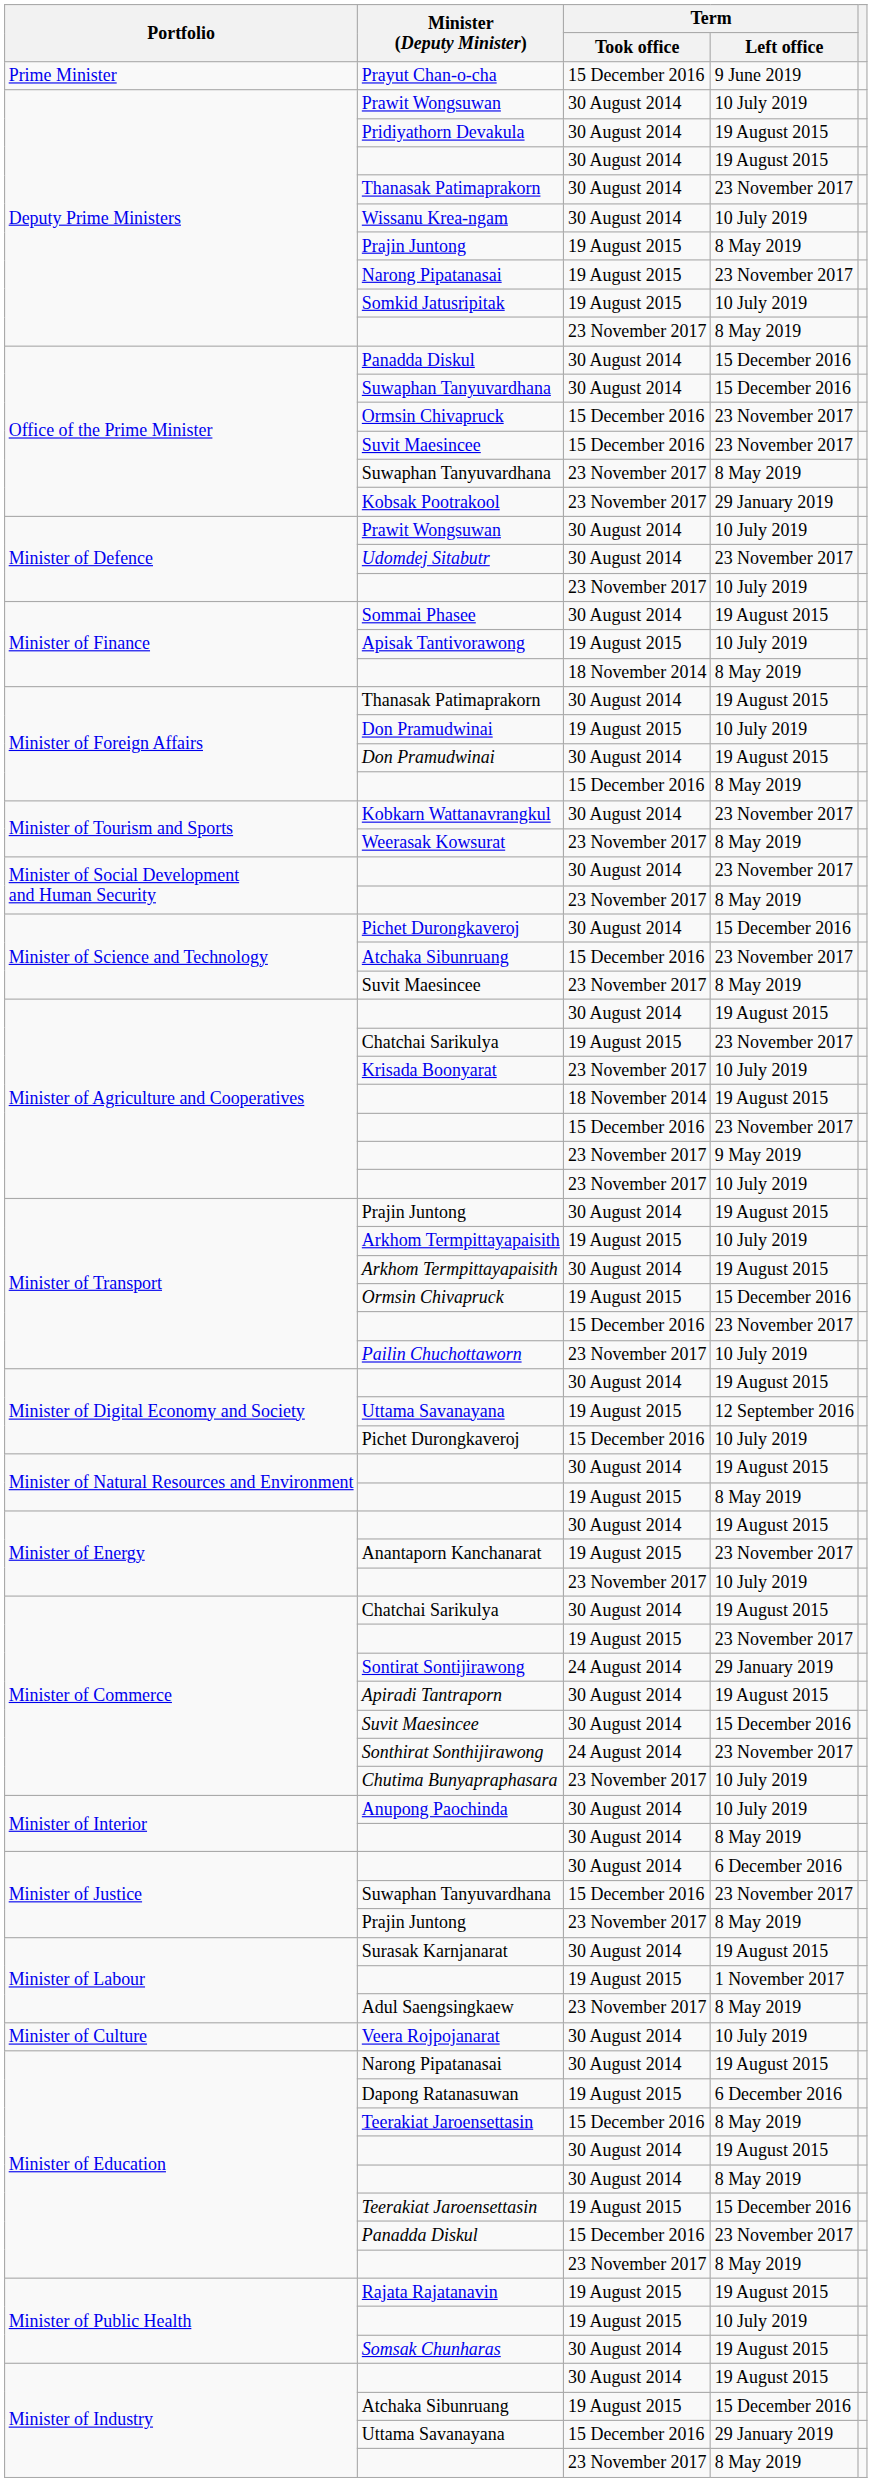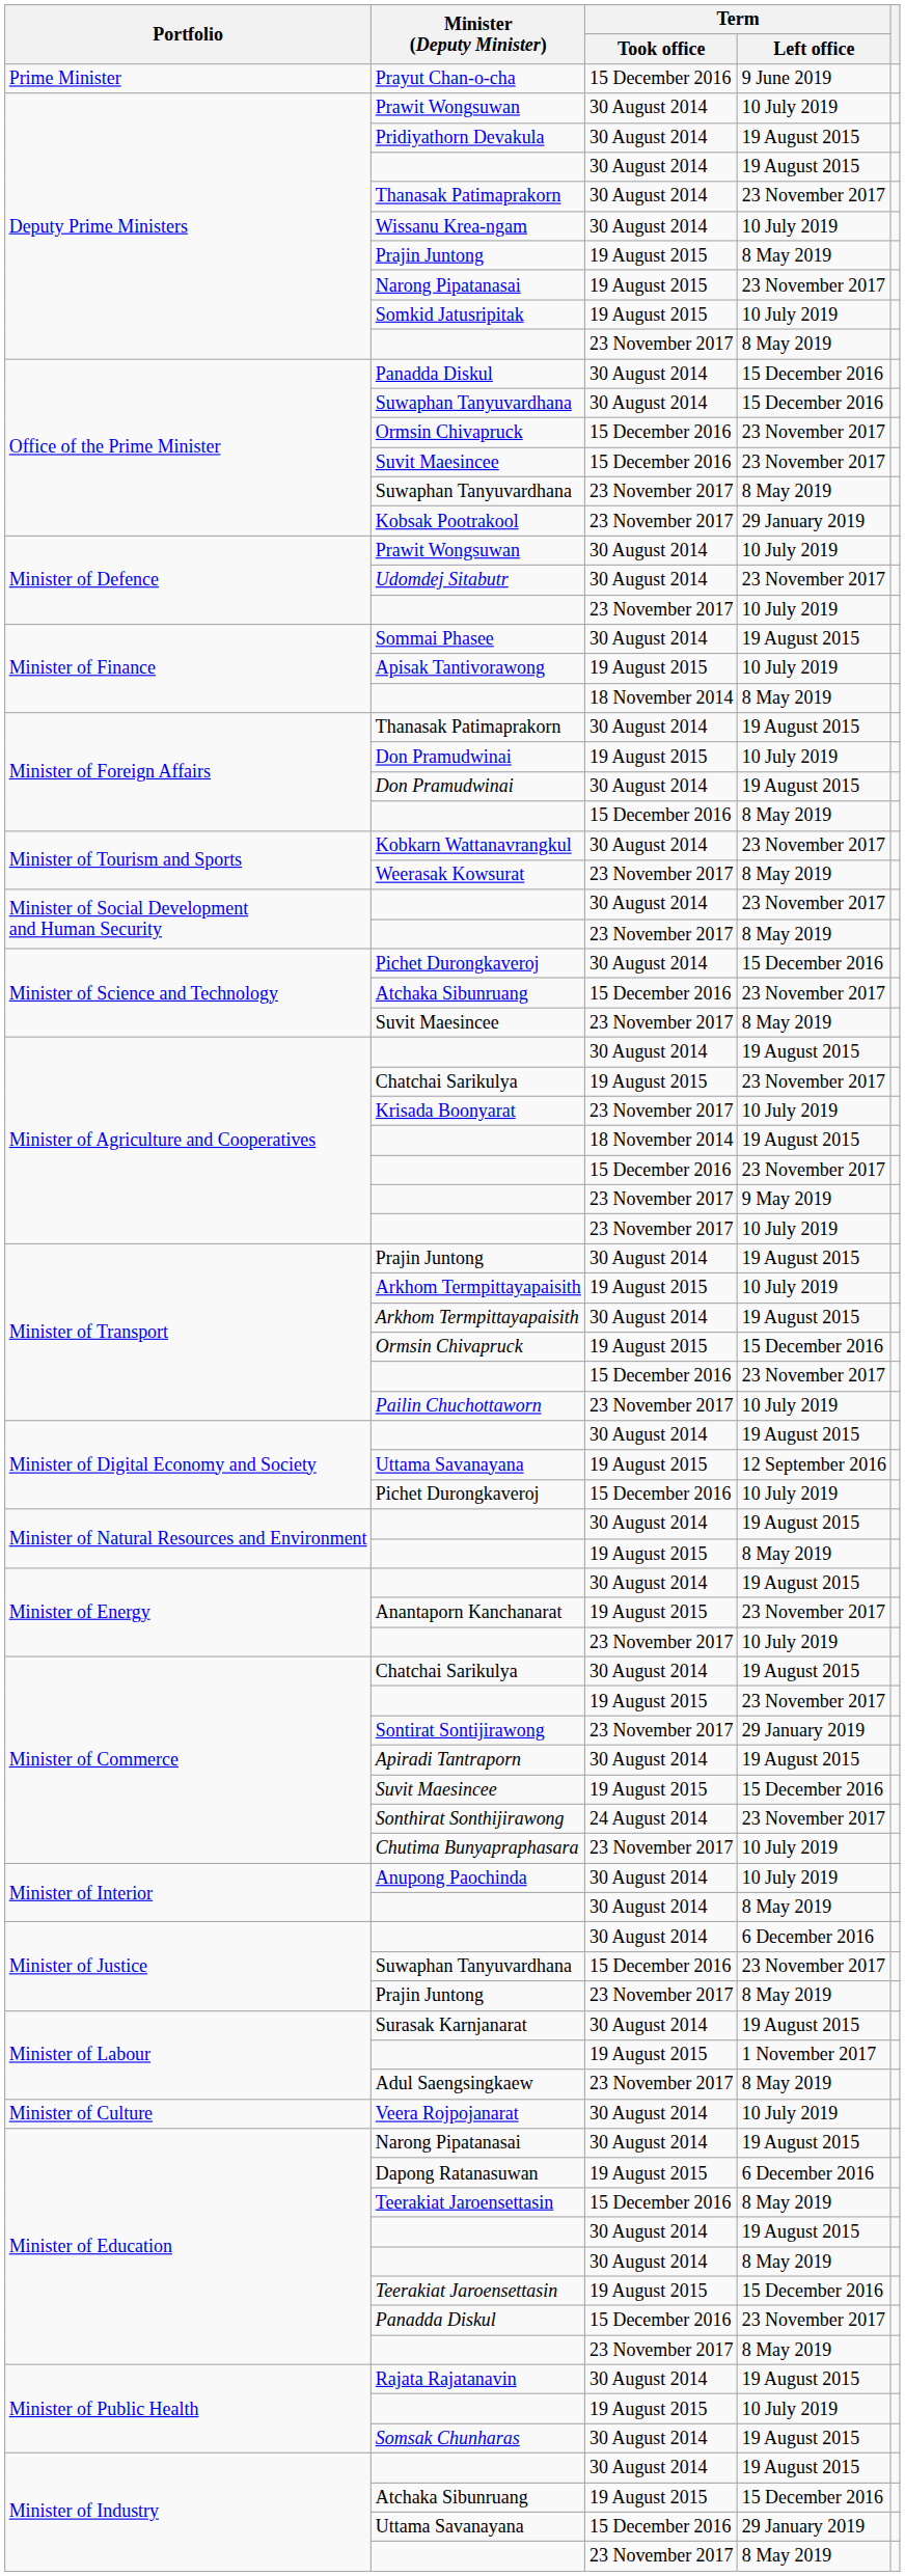Sontirat Sontijirawong | Term / Took office: 24 August 2014 -> 23 November 2017
Minister of Commerce / Suvit Maesincee | Term / Took office: 30 August 2014 -> 19 August 2015
Rajata Rajatanavin | Term / Took office: 19 August 2015 -> 30 August 2014
